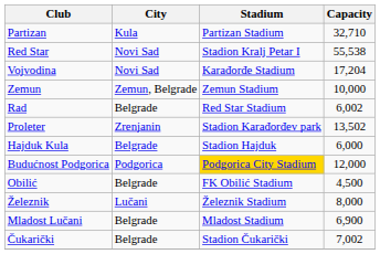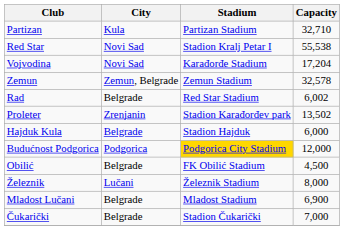Zemun | Capacity: 10,000 -> 32,578
Čukarički | Capacity: 7,002 -> 7,000
